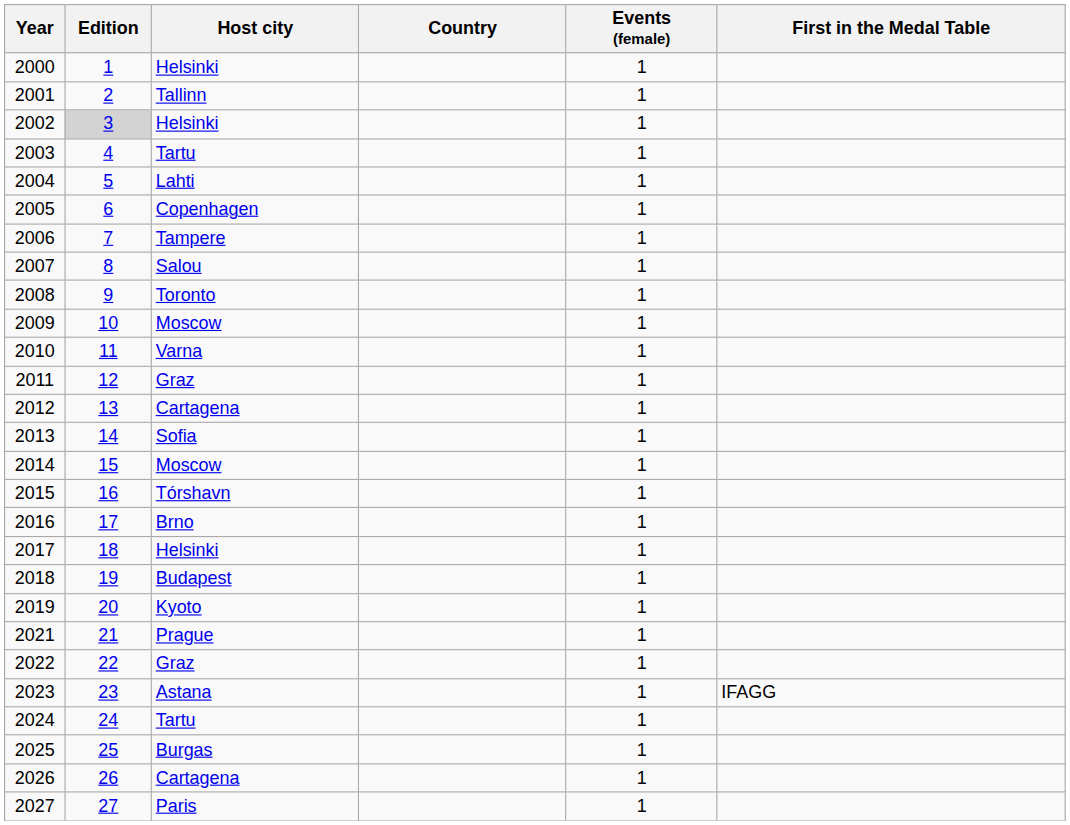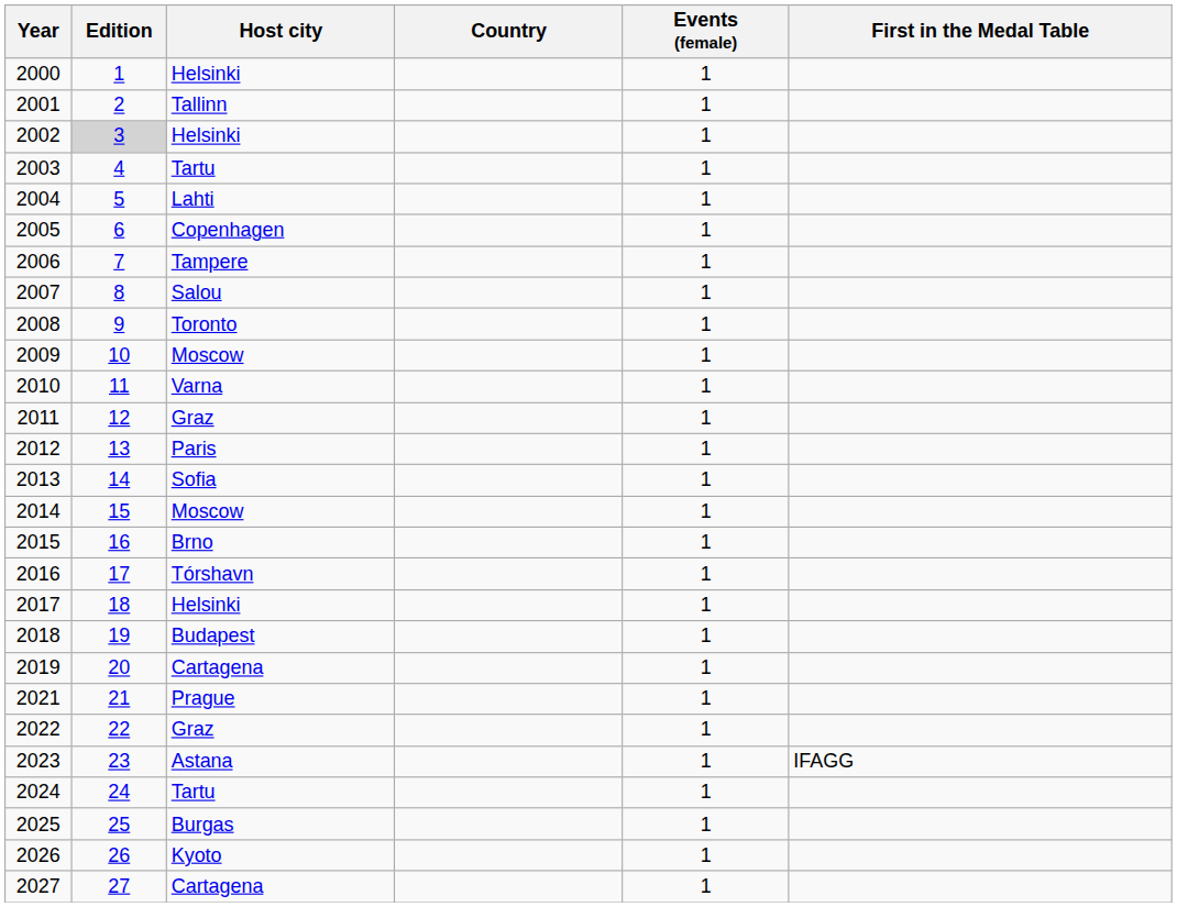2012 | Host city: Cartagena -> Paris
2015 | Host city: Tórshavn -> Brno
2016 | Host city: Brno -> Tórshavn
2019 | Host city: Kyoto -> Cartagena
2026 | Host city: Cartagena -> Kyoto
2027 | Host city: Paris -> Cartagena
